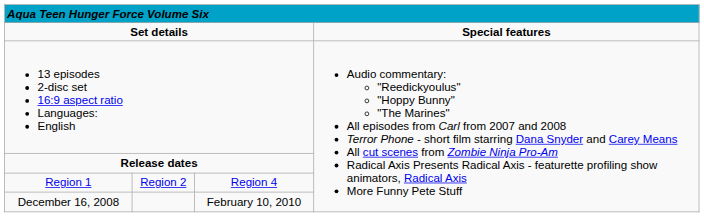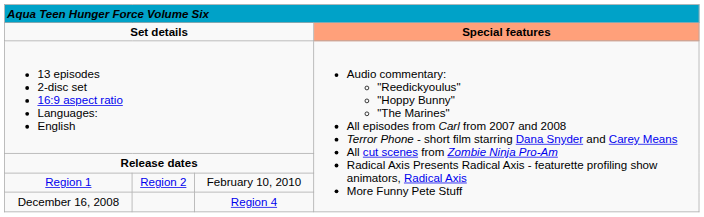Set details | column 4: no background -> lightsalmon background
Region 1 | column 3: Region 4 -> February 10, 2010
December 16, 2008 | column 3: February 10, 2010 -> Region 4
